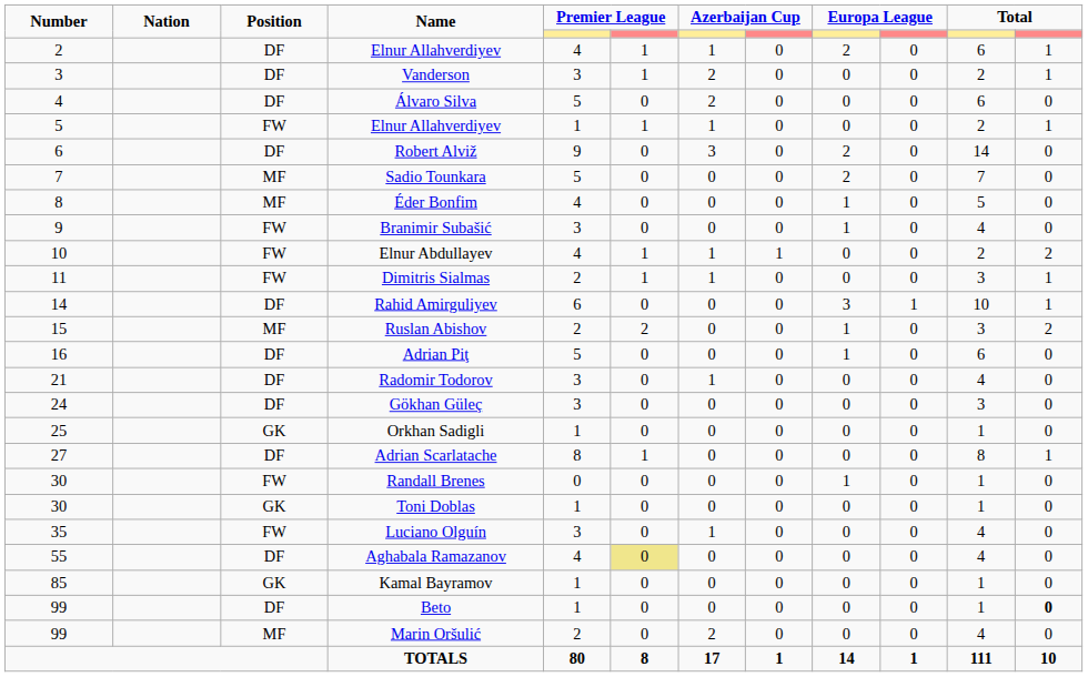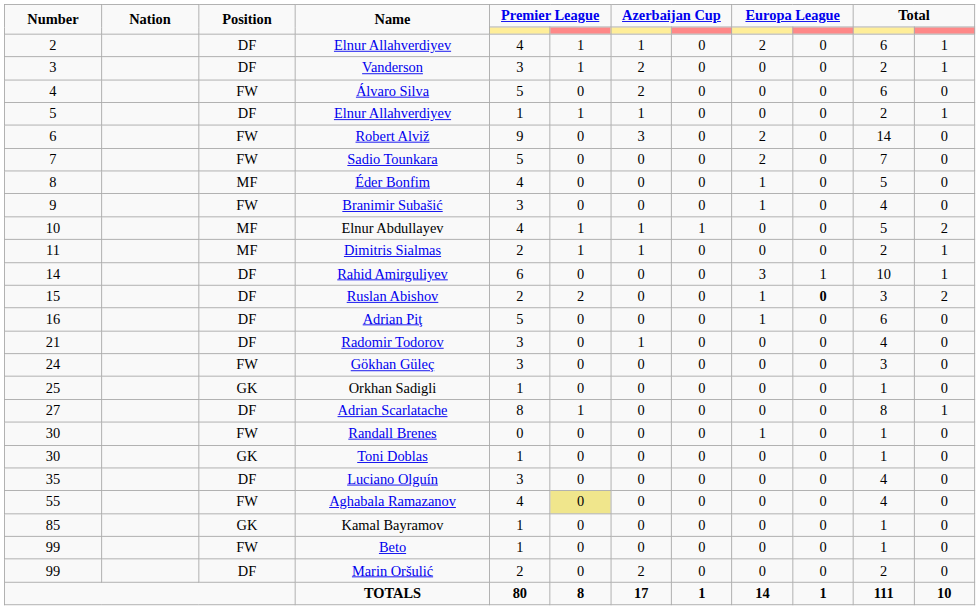Álvaro Silva | Position: DF -> FW
5 / Elnur Allahverdiyev | Position: FW -> DF
Robert Alviž | Position: DF -> FW
Sadio Tounkara | Position: MF -> FW
Elnur Abdullayev | Position: FW -> MF
Elnur Abdullayev | column 11: 2 -> 5
Dimitris Sialmas | Position: FW -> MF
Dimitris Sialmas | column 11: 3 -> 2
Ruslan Abishov | Position: MF -> DF
Ruslan Abishov | column 10: normal -> bold
Gökhan Güleç | Position: DF -> FW
Luciano Olguín | Position: FW -> DF
Luciano Olguín | column 7: 1 -> 0
Aghabala Ramazanov | Position: DF -> FW
Beto | Position: DF -> FW
Beto | column 12: bold -> normal
Marin Oršulić | Position: MF -> DF
Marin Oršulić | column 11: 4 -> 2
